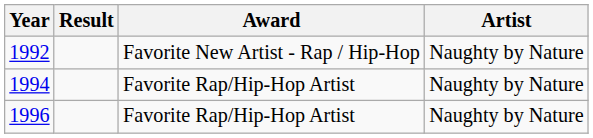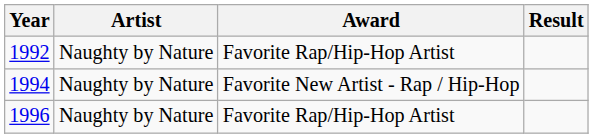columns swapped: Artist <-> Result
1992 | Award: Favorite New Artist - Rap / Hip-Hop -> Favorite Rap/Hip-Hop Artist
1994 | Award: Favorite Rap/Hip-Hop Artist -> Favorite New Artist - Rap / Hip-Hop
